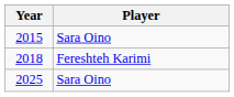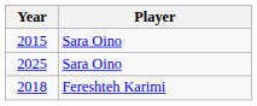rows swapped: 2018 <-> 2025
